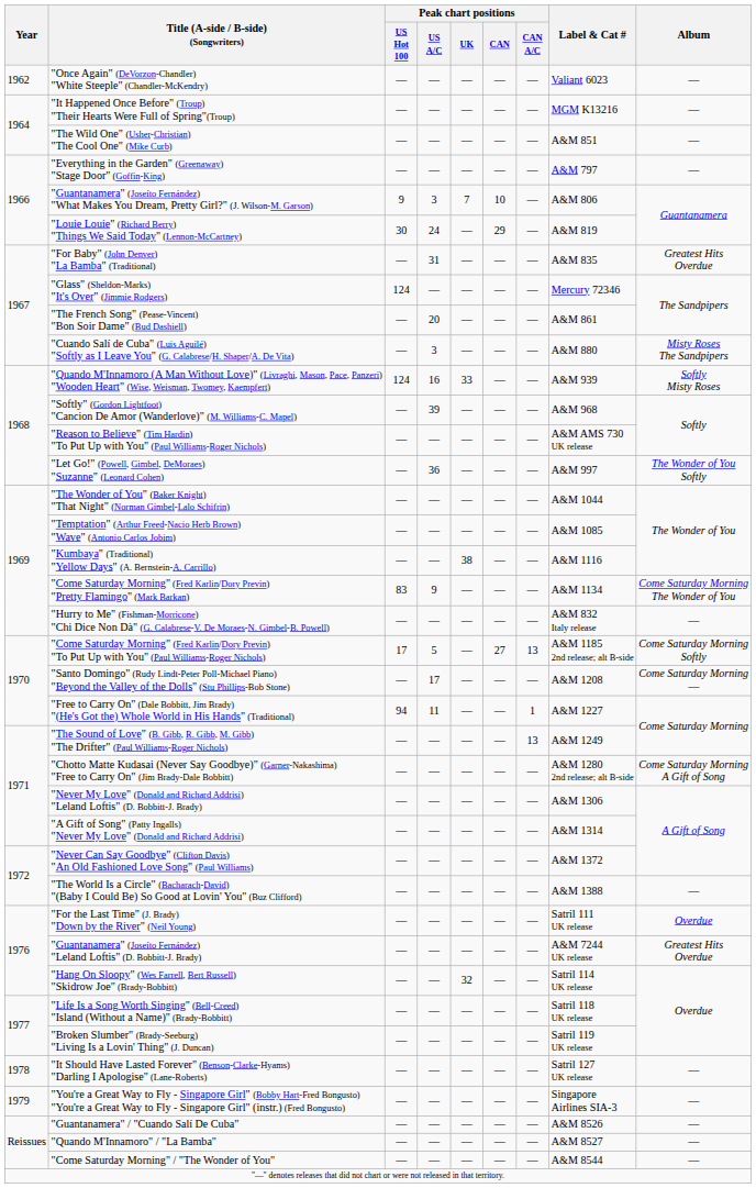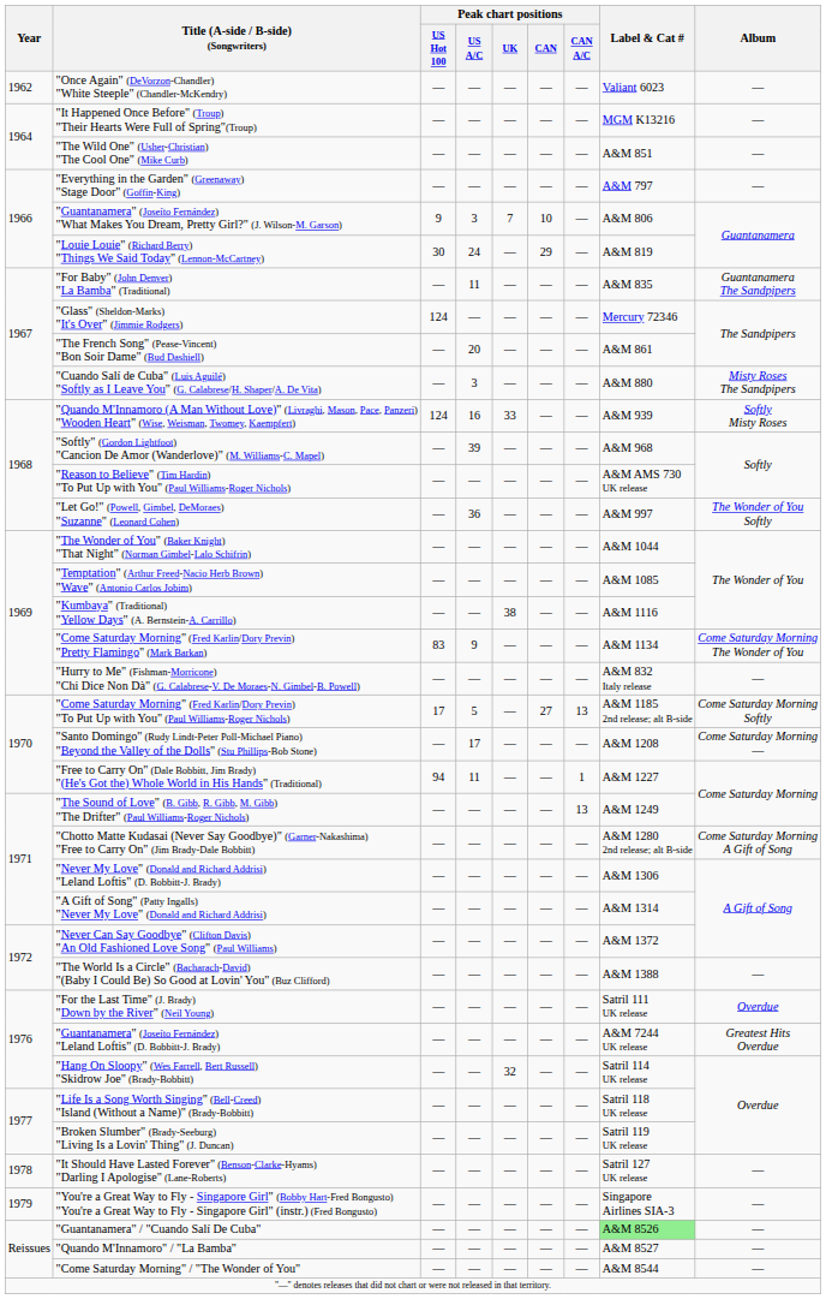"For Baby" (John Denver) "La Bamba" (Traditional) | Peak chart positions / US A/C: 31 -> 11
"For Baby" (John Denver) "La Bamba" (Traditional) | Album: Greatest Hits Overdue -> Guantanamera The Sandpipers
"Guantanamera" / "Cuando Salí De Cuba" | Label & Cat #: no background -> lightgreen background
